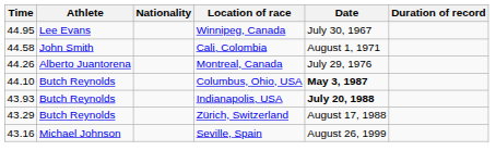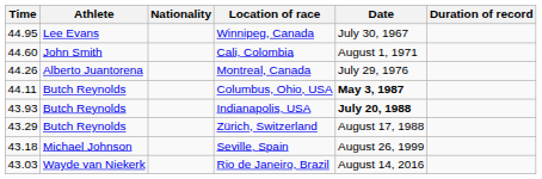Cali, Colombia | Time: 44.58 -> 44.60
Columbus, Ohio, USA | Time: 44.10 -> 44.11
Seville, Spain | Time: 43.16 -> 43.18
+ row: 43.03 | Wayde van Niekerk | Rio de Janeiro, Brazil | August 14, 2016
